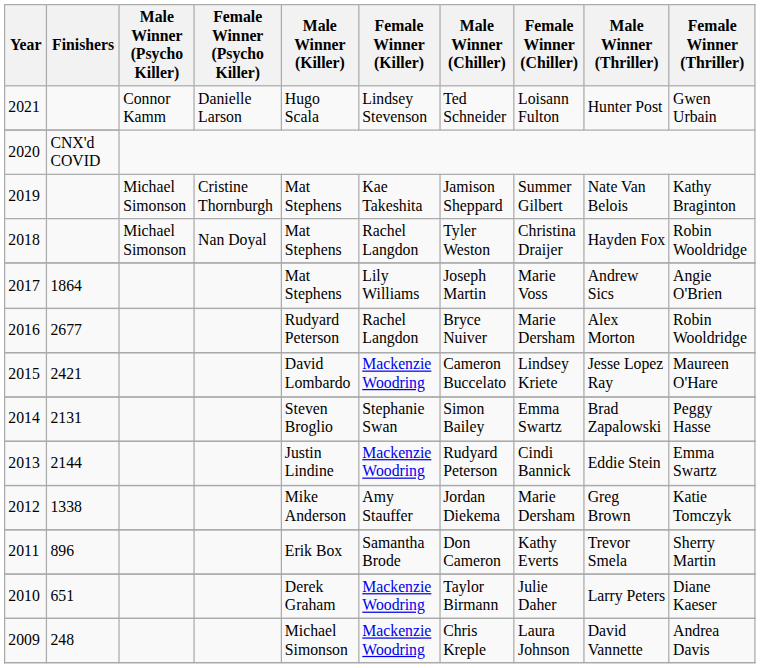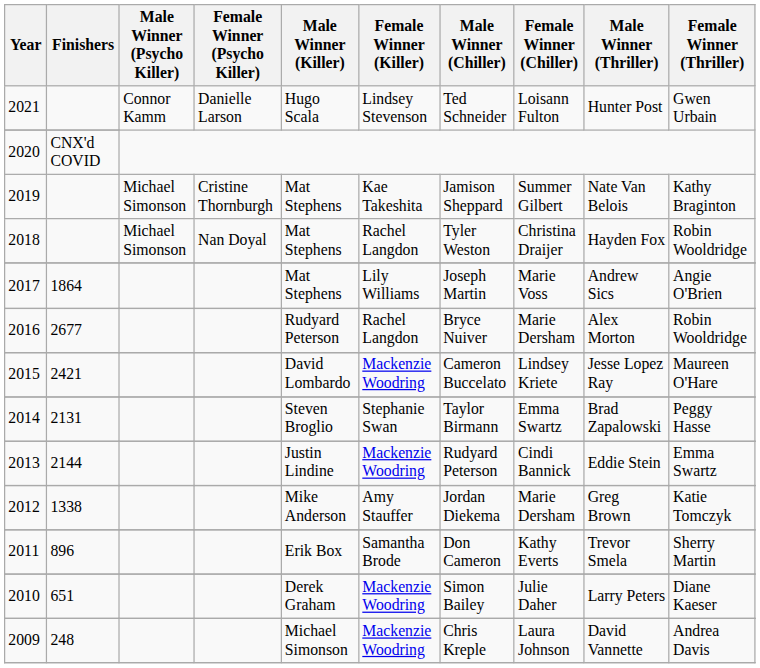2014 | Male Winner (Chiller): Simon Bailey -> Taylor Birmann
2010 | Male Winner (Chiller): Taylor Birmann -> Simon Bailey
